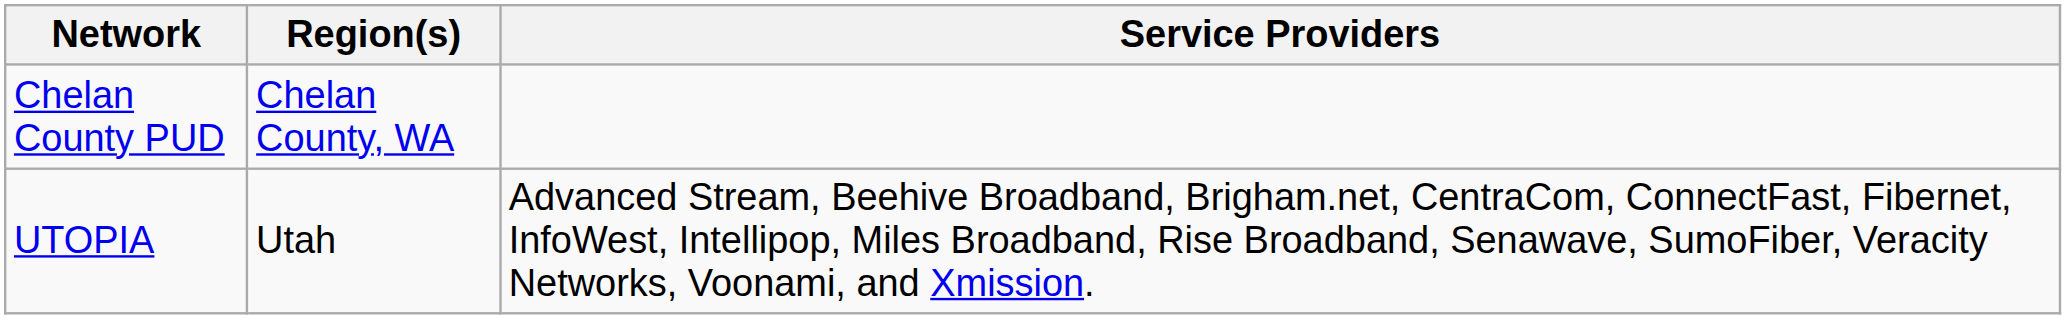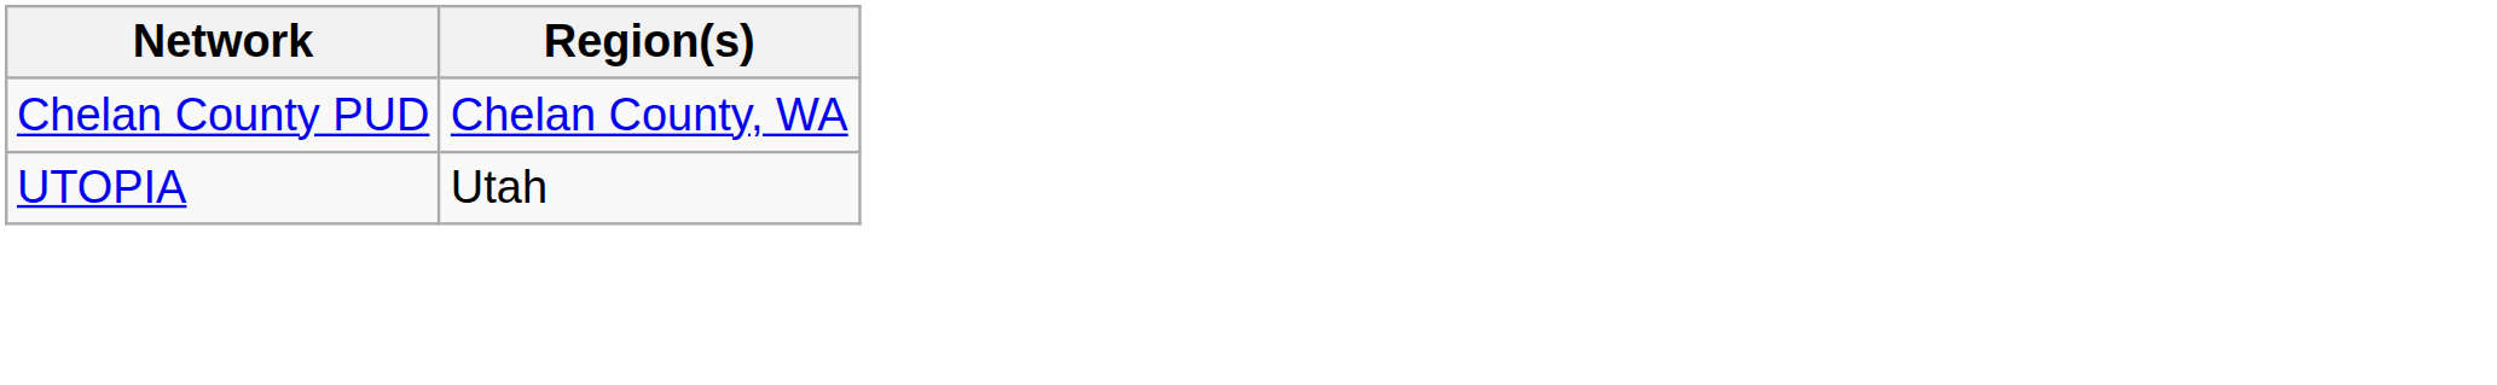- column: Service Providers | Advanced Stream, Beehive Broadband, Brigham.net, CentraCom, ConnectFast, Fibernet, InfoWest, Intellipop, Miles Broadband, Rise Broadband, Senawave, SumoFiber, Veracity Networks, Voonami, and Xmission.
